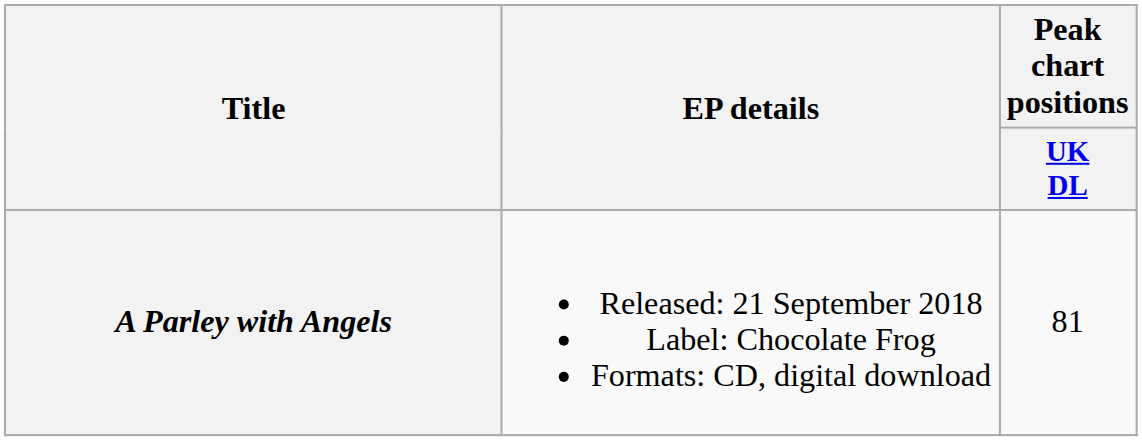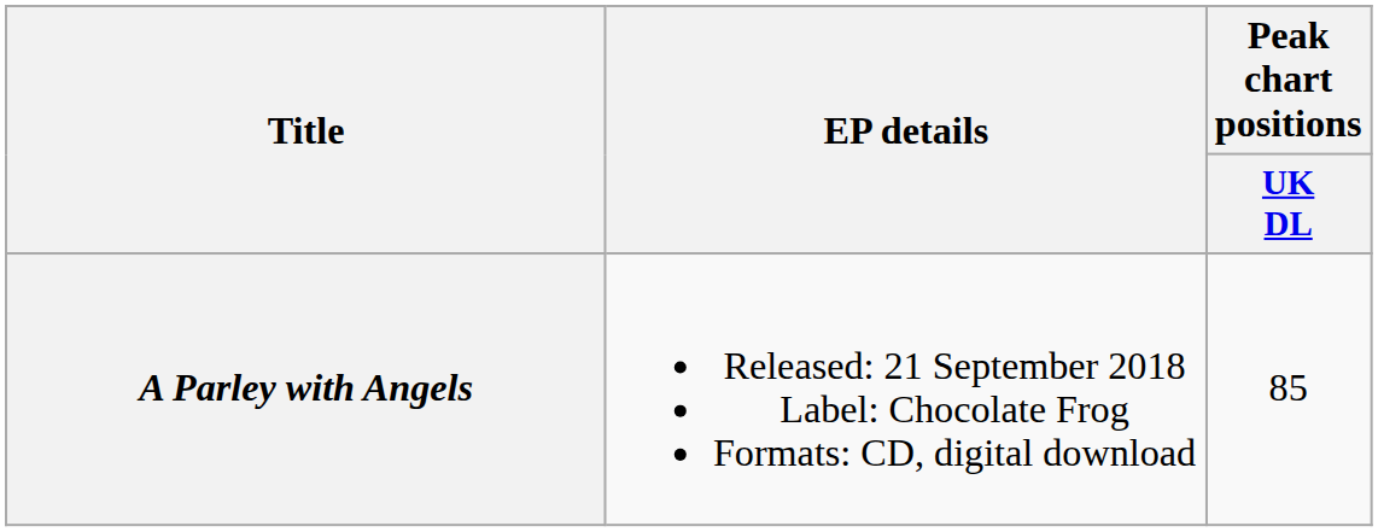A Parley with Angels | Peak chart positions / UK DL: 81 -> 85
